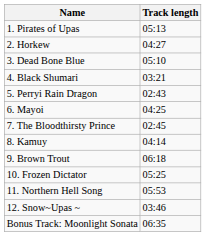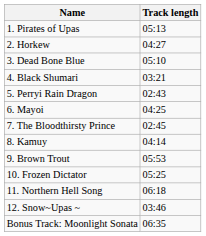9. Brown Trout | Track length: 06:18 -> 05:53
11. Northern Hell Song | Track length: 05:53 -> 06:18
